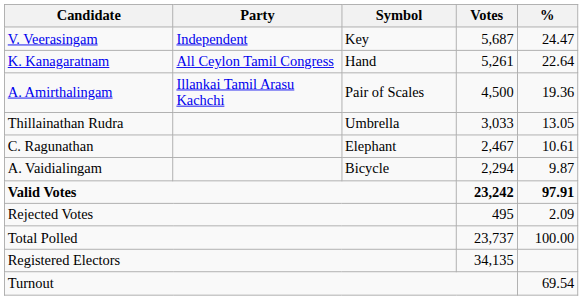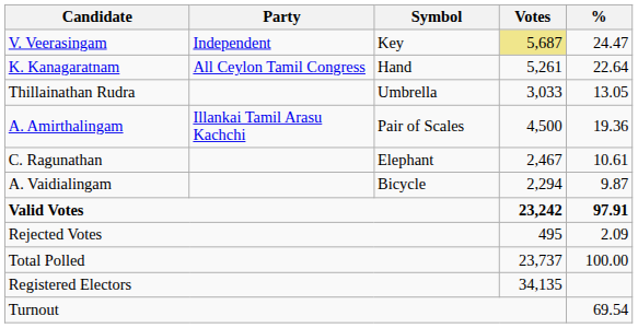V. Veerasingam | Votes: no background -> khaki background
rows swapped: A. Amirthalingam <-> Thillainathan Rudra
